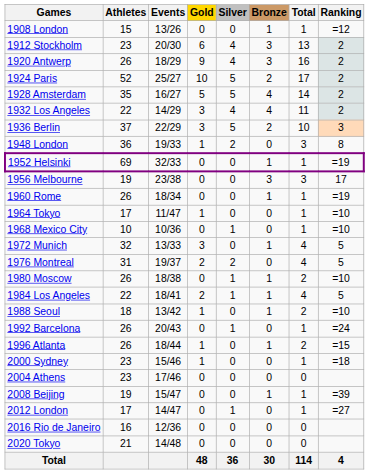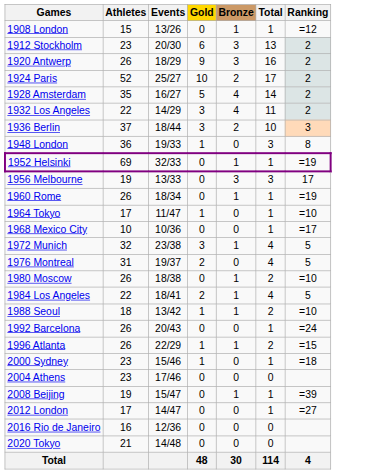- column: Silver | 0 | 4 | 4 | 5 | 5 | 4 | 5 | 2 | 0 | 0 | 0 | 0 | 1 | 0 | 2 | 1 | 1 | 0 | 1 | 0 | 0 | 0 | 0 | 1 | 0 | 0 | 36
1936 Berlin | Events: 22/29 -> 18/44
1956 Melbourne | Events: 23/38 -> 13/33
1968 Mexico City | Ranking: =10 -> =17
1972 Munich | Events: 13/33 -> 23/38
1996 Atlanta | Events: 18/44 -> 22/29
